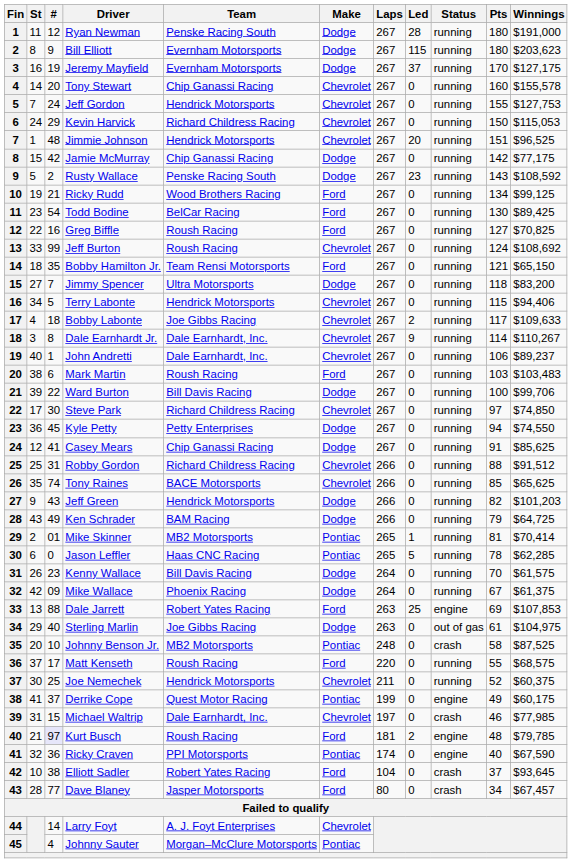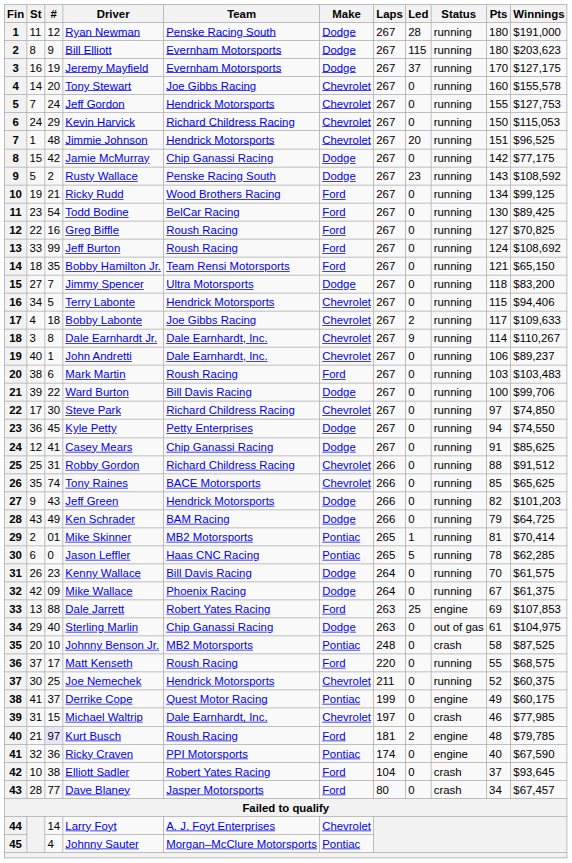Tony Stewart | Team: Chip Ganassi Racing -> Joe Gibbs Racing
Jeff Burton | Make: Chevrolet -> Ford
Sterling Marlin | Team: Joe Gibbs Racing -> Chip Ganassi Racing
